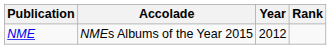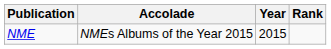NME | Year: 2012 -> 2015
